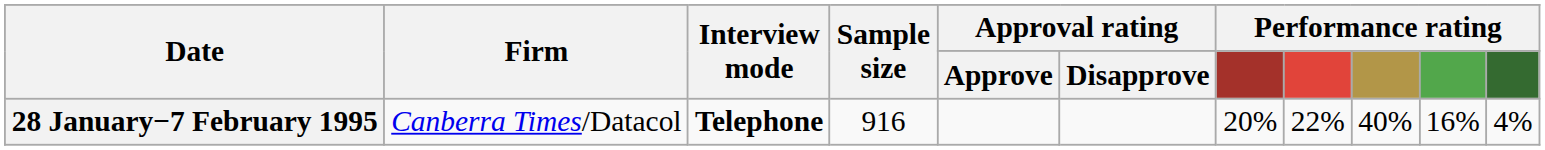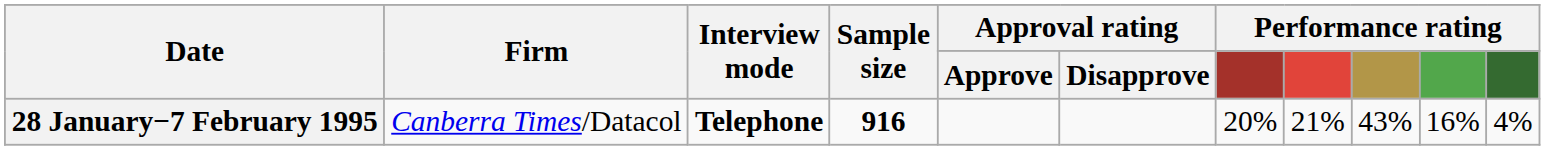28 January−7 February 1995 | Sample size: normal -> bold
28 January−7 February 1995 | column 8: 22% -> 21%
28 January−7 February 1995 | column 9: 40% -> 43%
